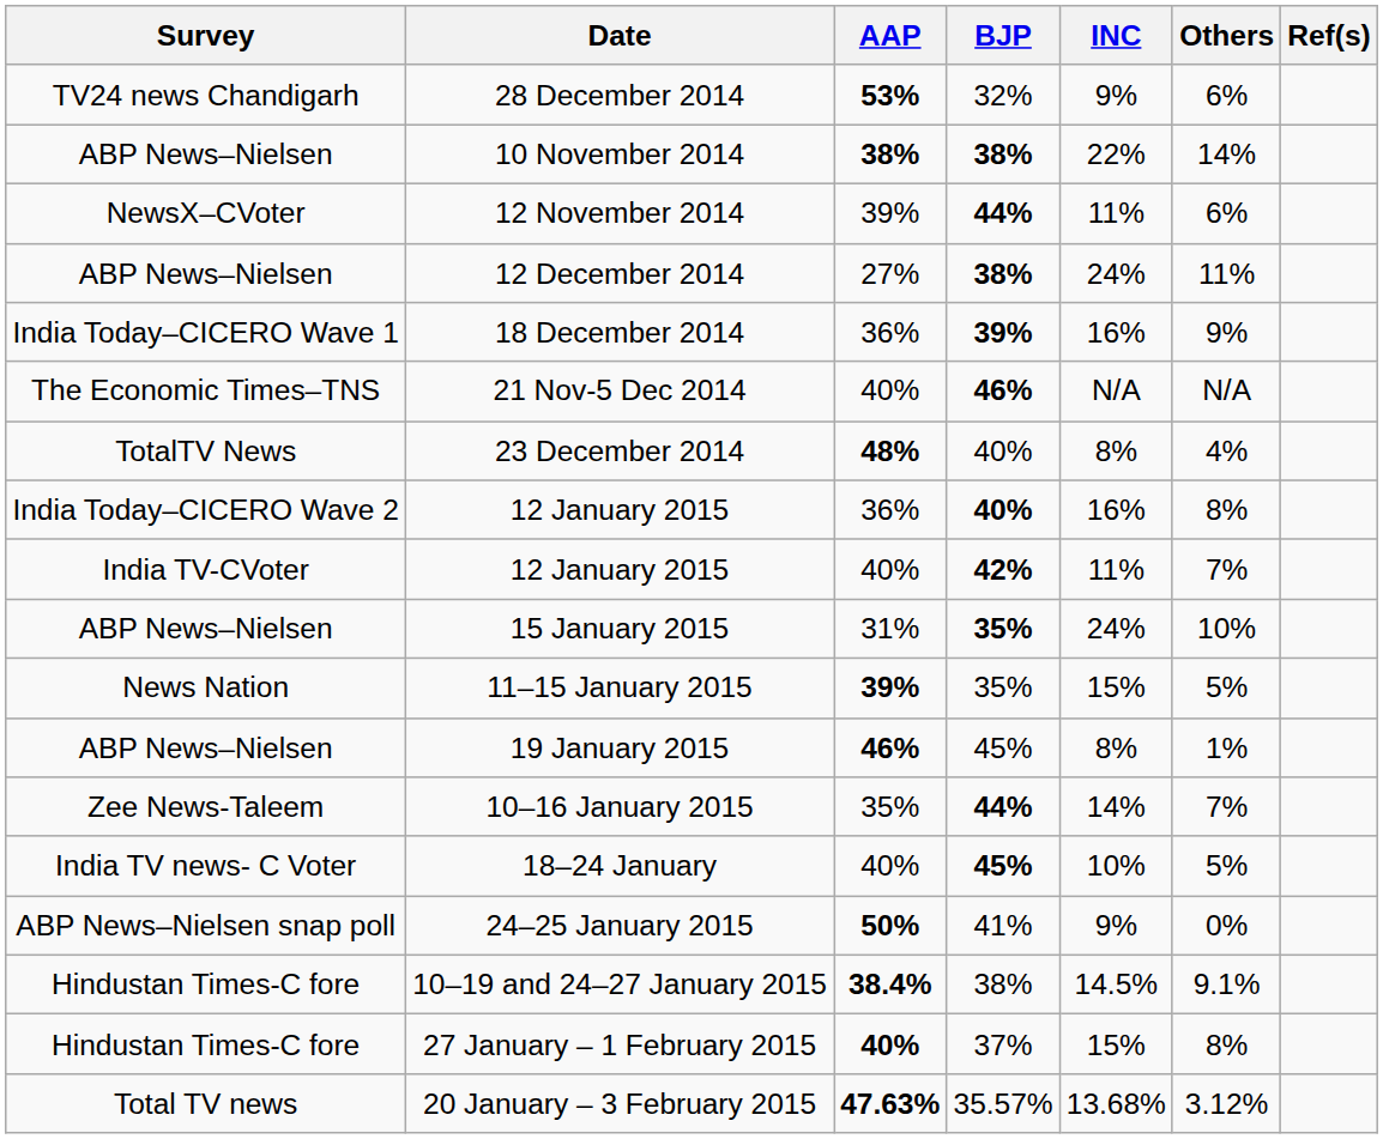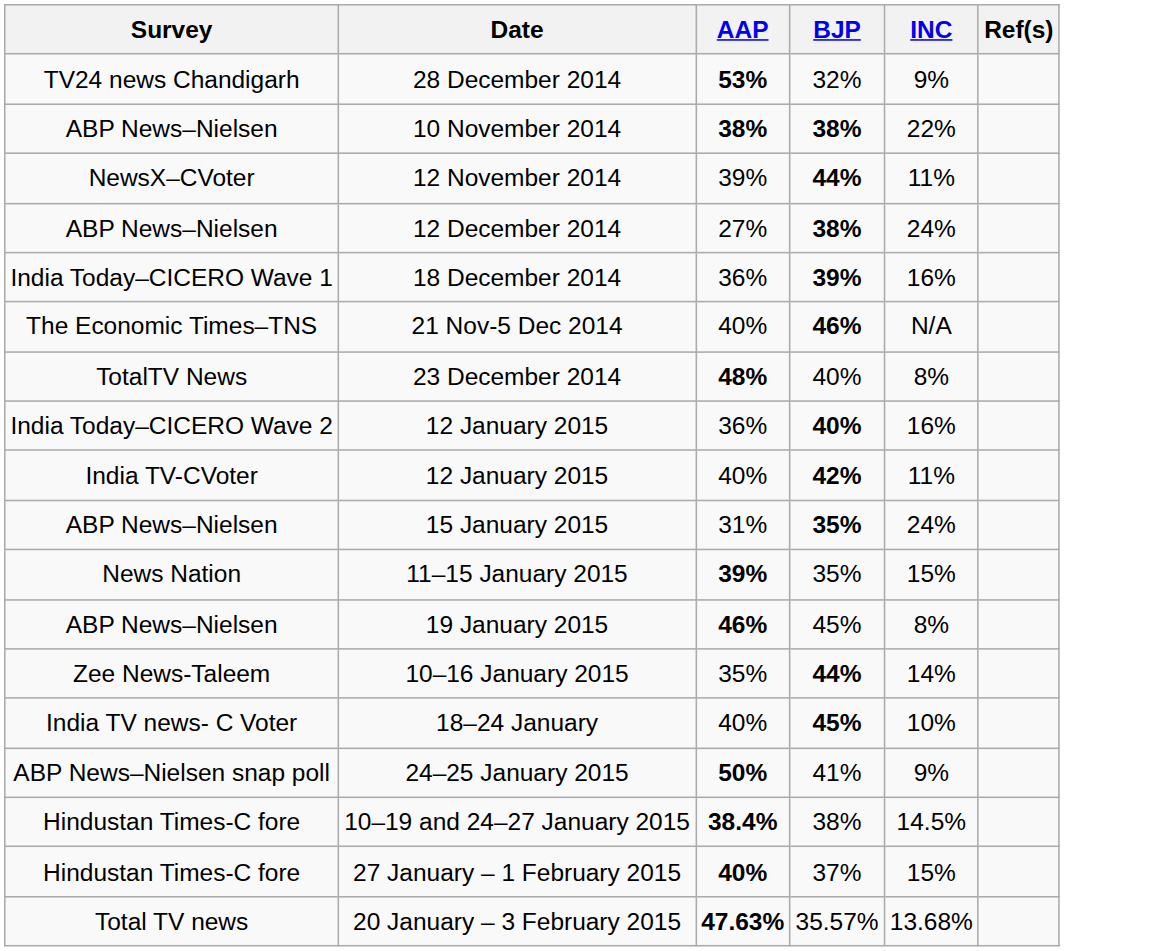- column: Others | 6% | 14% | 6% | 11% | 9% | N/A | 4% | 8% | 7% | 10% | 5% | 1% | 7% | 5% | 0% | 9.1% | 8% | 3.12%
